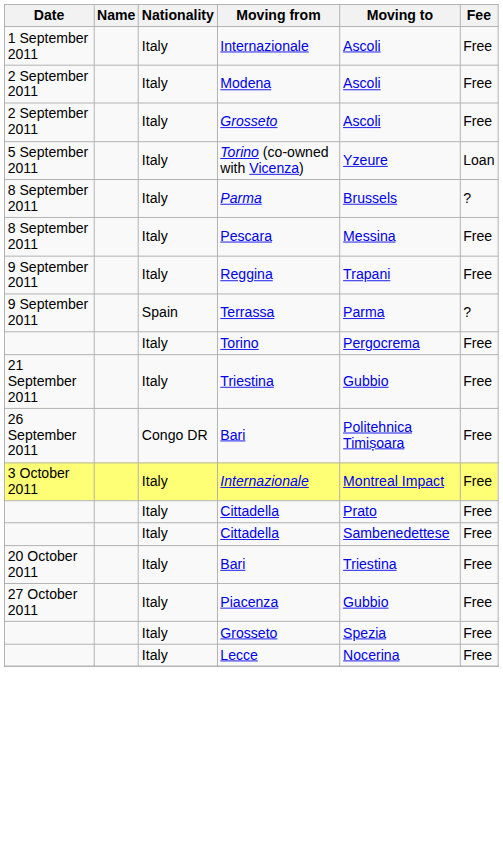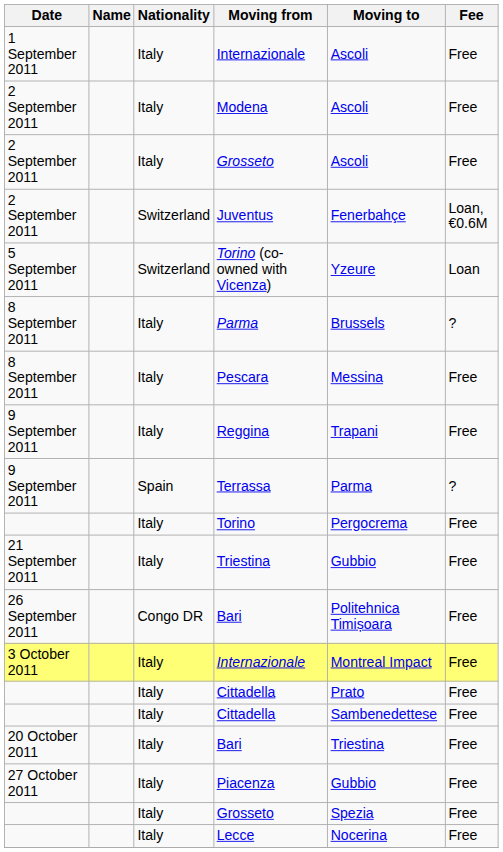+ row: 2 September 2011 | Switzerland | Juventus | Fenerbahçe | Loan, €0.6M
Torino (co-owned with Vicenza) | Nationality: Italy -> Switzerland
